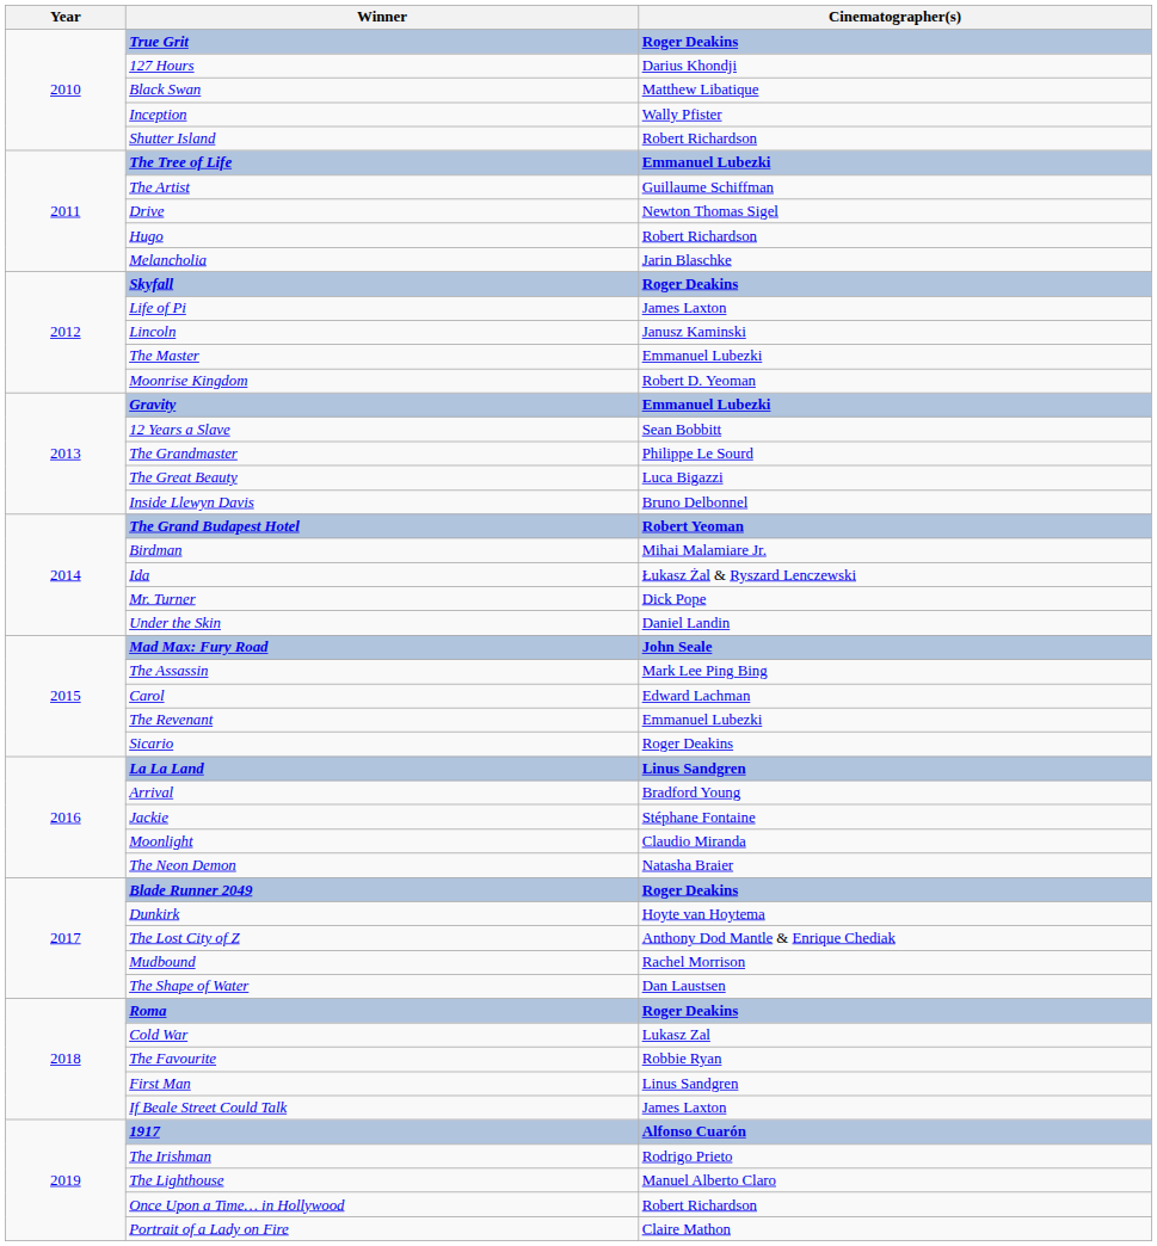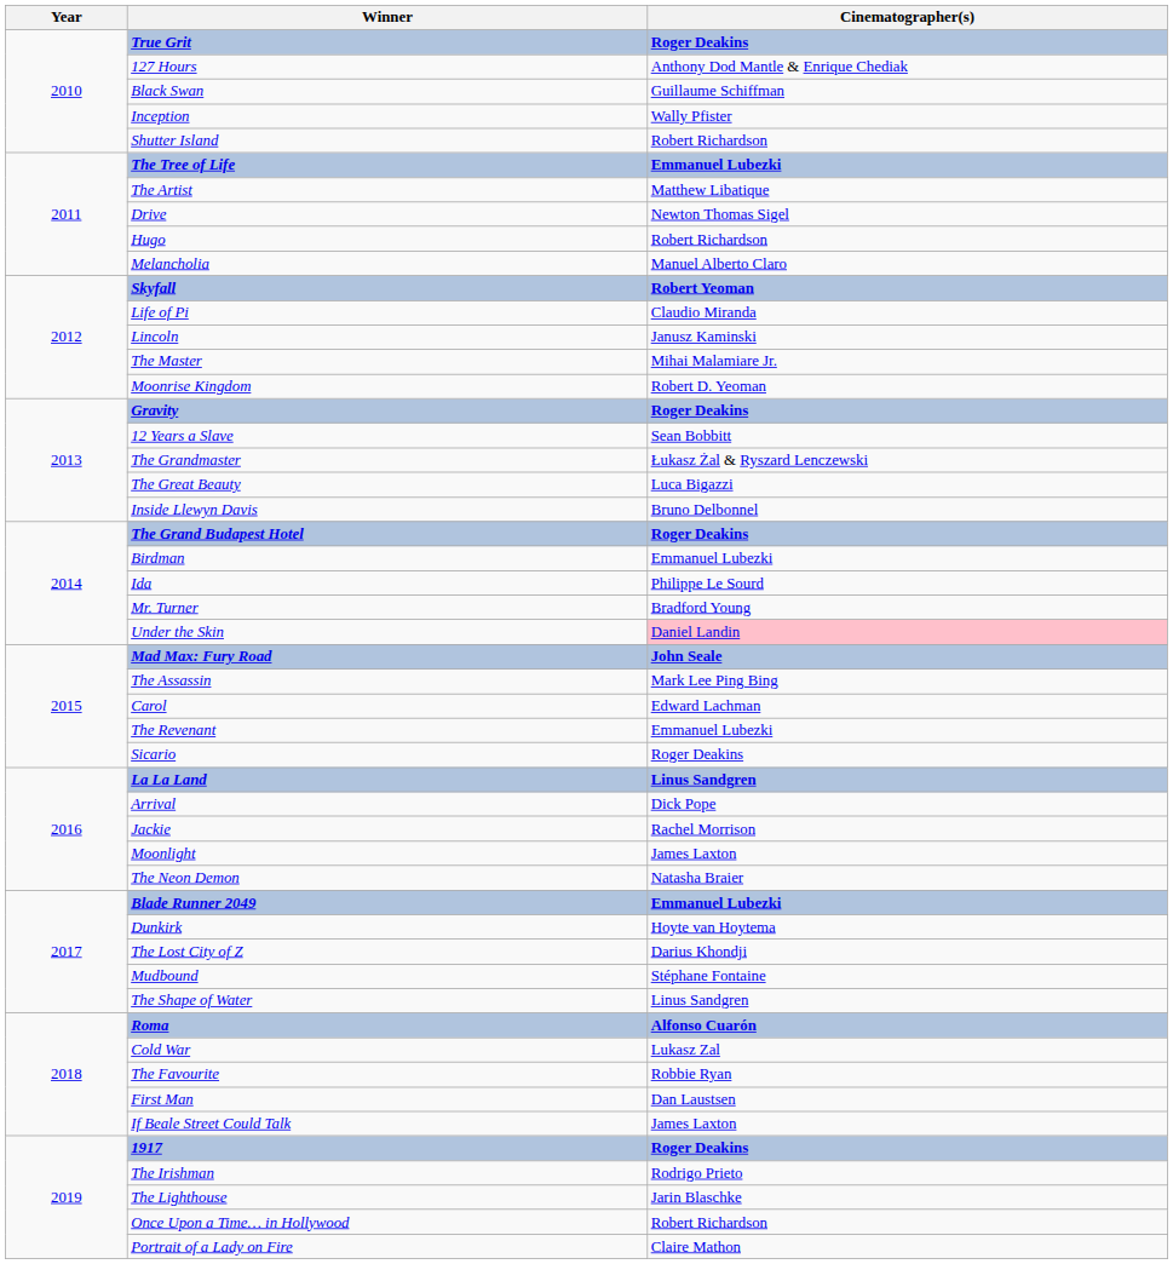127 Hours | Cinematographer(s): Darius Khondji -> Anthony Dod Mantle & Enrique Chediak
Black Swan | Cinematographer(s): Matthew Libatique -> Guillaume Schiffman
The Artist | Cinematographer(s): Guillaume Schiffman -> Matthew Libatique
Melancholia | Cinematographer(s): Jarin Blaschke -> Manuel Alberto Claro
Skyfall | Cinematographer(s): Roger Deakins -> Robert Yeoman
Life of Pi | Cinematographer(s): James Laxton -> Claudio Miranda
The Master | Cinematographer(s): Emmanuel Lubezki -> Mihai Malamiare Jr.
Gravity | Cinematographer(s): Emmanuel Lubezki -> Roger Deakins
The Grandmaster | Cinematographer(s): Philippe Le Sourd -> Łukasz Żal & Ryszard Lenczewski
The Grand Budapest Hotel | Cinematographer(s): Robert Yeoman -> Roger Deakins
Birdman | Cinematographer(s): Mihai Malamiare Jr. -> Emmanuel Lubezki
Ida | Cinematographer(s): Łukasz Żal & Ryszard Lenczewski -> Philippe Le Sourd
Mr. Turner | Cinematographer(s): Dick Pope -> Bradford Young
Under the Skin | Cinematographer(s): no background -> pink background
Arrival | Cinematographer(s): Bradford Young -> Dick Pope
Jackie | Cinematographer(s): Stéphane Fontaine -> Rachel Morrison
Moonlight | Cinematographer(s): Claudio Miranda -> James Laxton
Blade Runner 2049 | Cinematographer(s): Roger Deakins -> Emmanuel Lubezki
The Lost City of Z | Cinematographer(s): Anthony Dod Mantle & Enrique Chediak -> Darius Khondji
Mudbound | Cinematographer(s): Rachel Morrison -> Stéphane Fontaine
The Shape of Water | Cinematographer(s): Dan Laustsen -> Linus Sandgren
Roma | Cinematographer(s): Roger Deakins -> Alfonso Cuarón
First Man | Cinematographer(s): Linus Sandgren -> Dan Laustsen
1917 | Cinematographer(s): Alfonso Cuarón -> Roger Deakins
The Lighthouse | Cinematographer(s): Manuel Alberto Claro -> Jarin Blaschke
